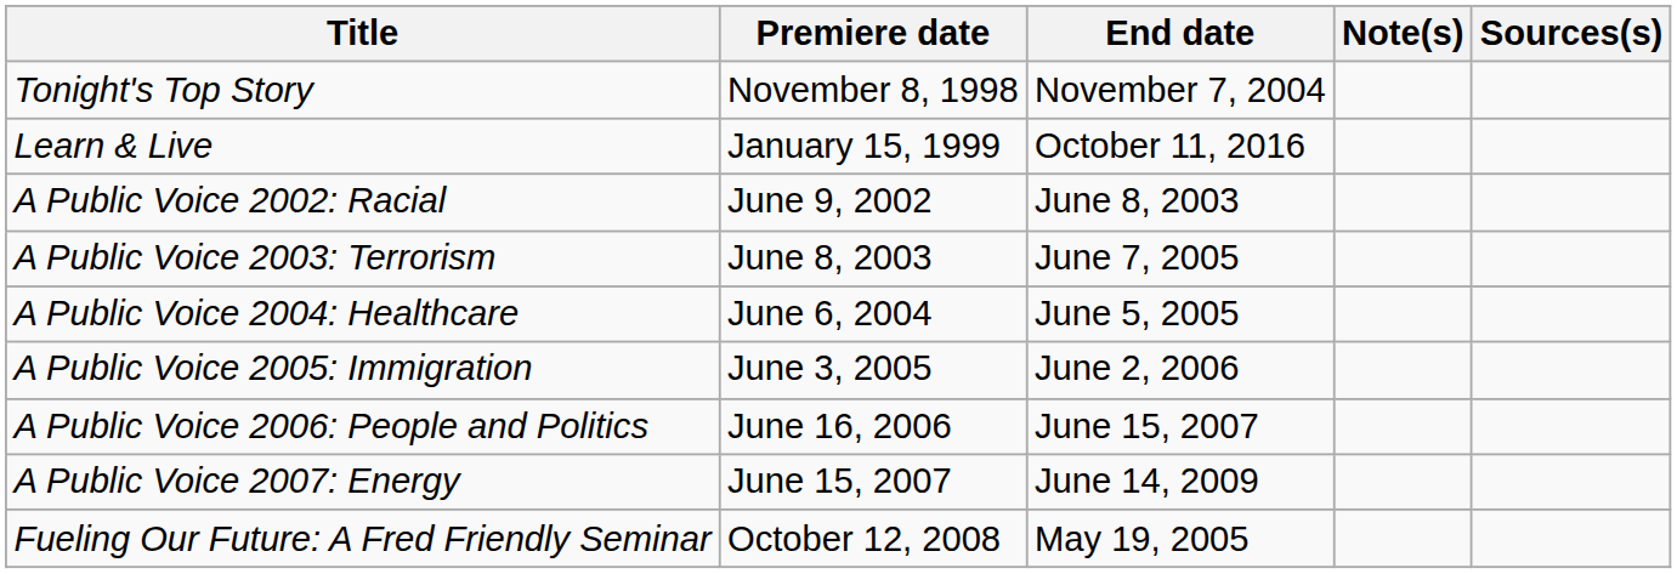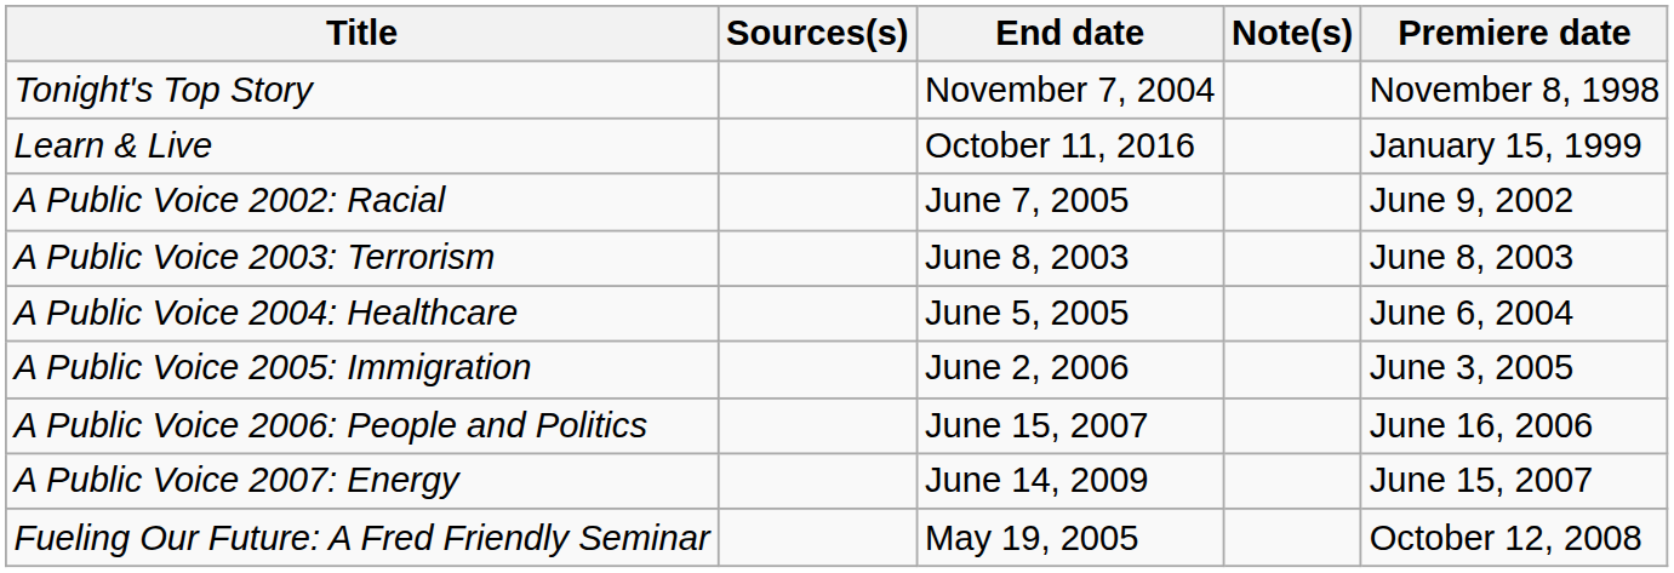columns swapped: Premiere date <-> Sources(s)
A Public Voice 2002: Racial | End date: June 8, 2003 -> June 7, 2005
A Public Voice 2003: Terrorism | End date: June 7, 2005 -> June 8, 2003
